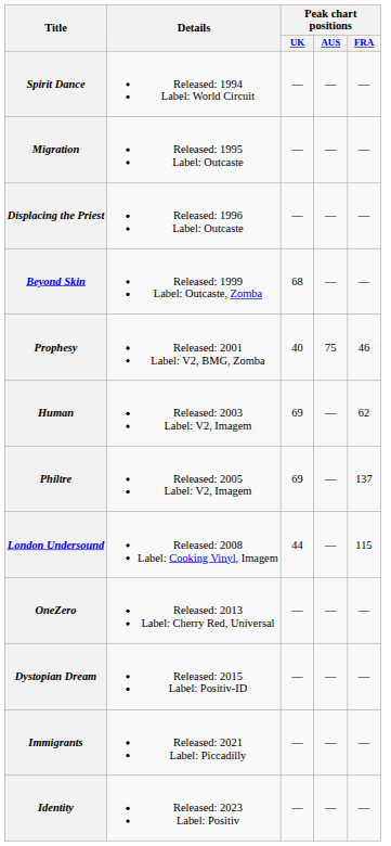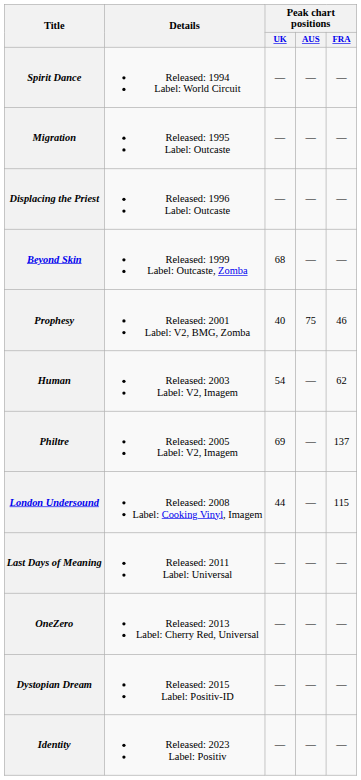Human | Peak chart positions / UK: 69 -> 54
+ row: Last Days of Meaning | Released: 2011 Label: Universal | — | — | —
- row: Immigrants | Released: 2021 Label: Piccadilly | — | — | —
